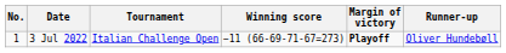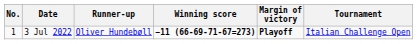columns swapped: Tournament <-> Runner-up
3 Jul 2022 | Winning score: normal -> bold
